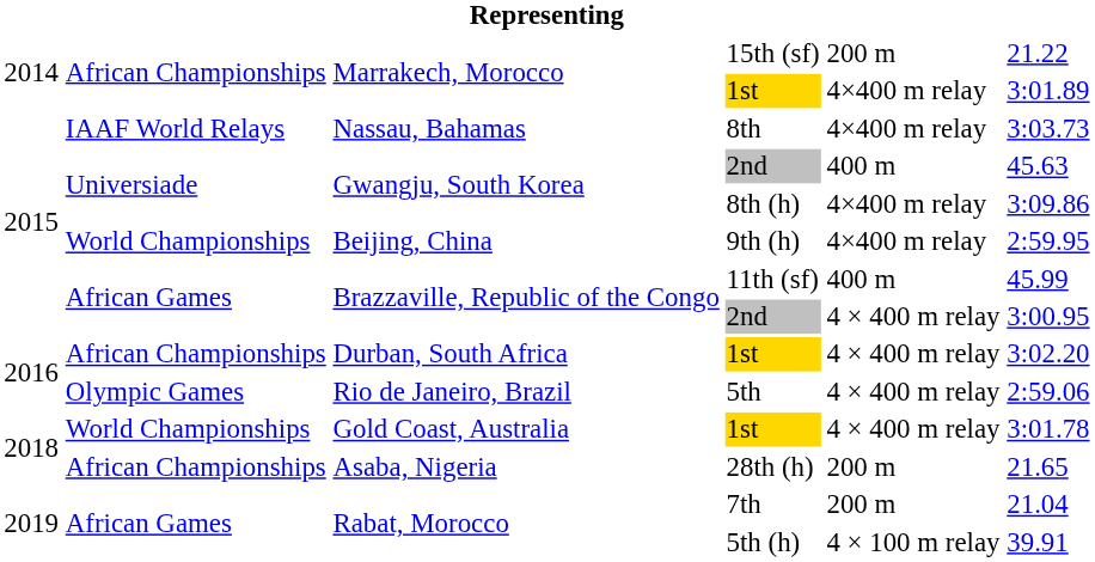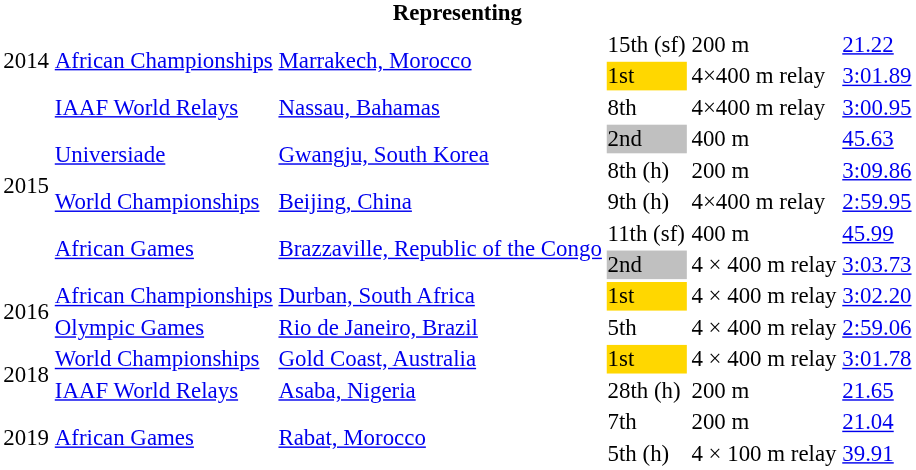8th | column 6: 3:03.73 -> 3:00.95
8th (h) | column 5: 4×400 m relay -> 200 m
Brazzaville, Republic of the Congo / 2nd | column 6: 3:00.95 -> 3:03.73
28th (h) | column 2: African Championships -> IAAF World Relays
